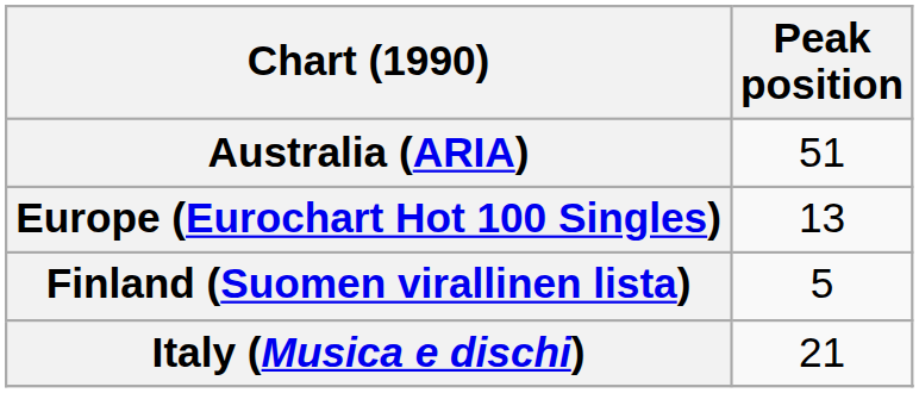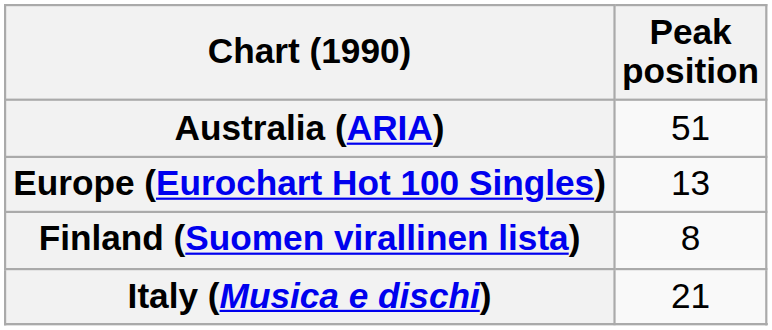Finland (Suomen virallinen lista) | Peak position: 5 -> 8
